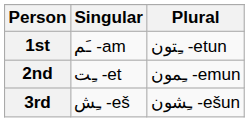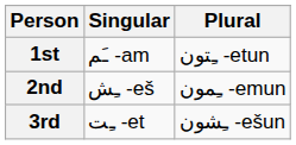2nd | Singular: ـِت -et -> ـِش -eš
3rd | Singular: ـِش -eš -> ـِت -et
